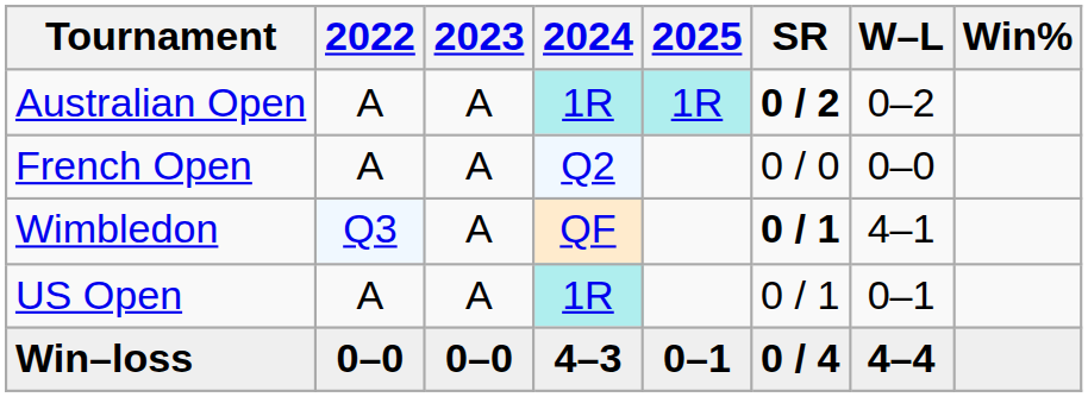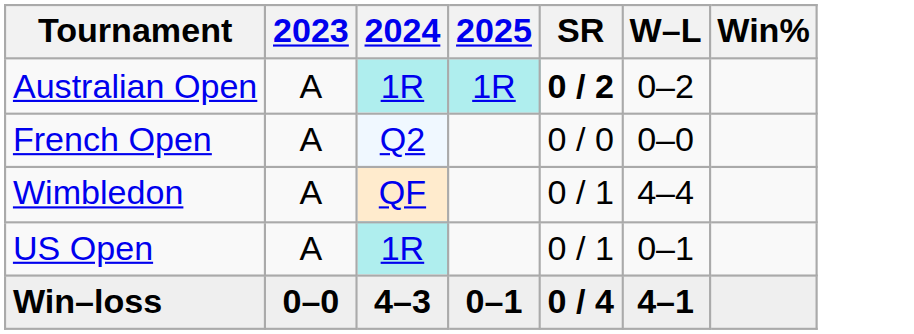- column: 2022 | A | A | Q3 | A | 0–0
Wimbledon | SR: bold -> normal
Wimbledon | W–L: 4–1 -> 4–4
Win–loss | W–L: 4–4 -> 4–1
